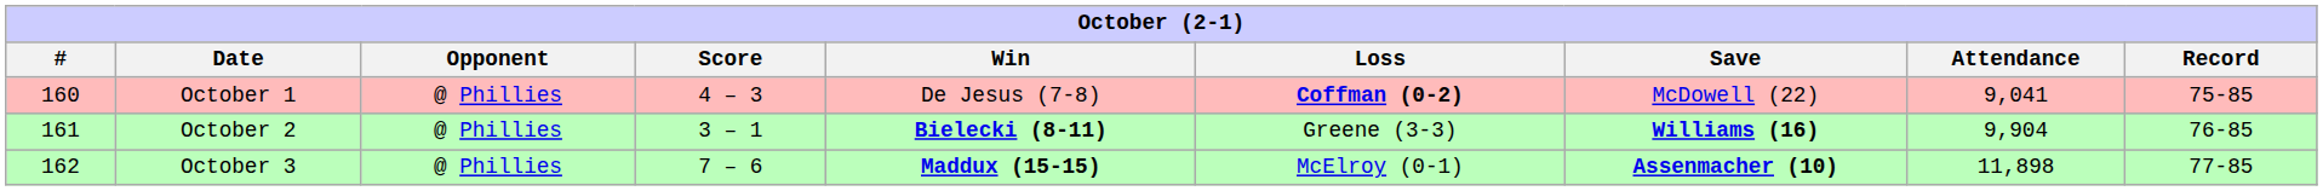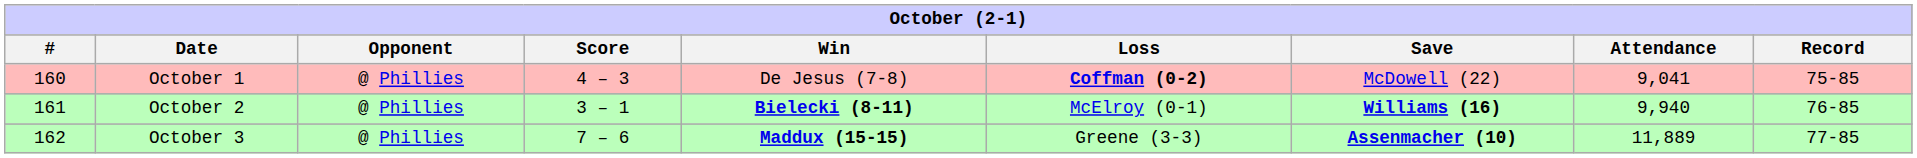October 2 | Loss: Greene (3-3) -> McElroy (0-1)
October 2 | Attendance: 9,904 -> 9,940
October 3 | Loss: McElroy (0-1) -> Greene (3-3)
October 3 | Attendance: 11,898 -> 11,889
